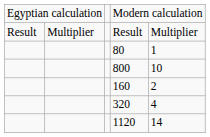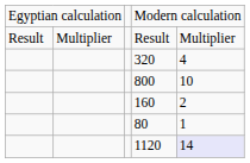rows swapped: 80 <-> 320
1120 | column 5: no background -> lavender background
